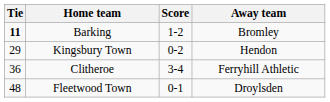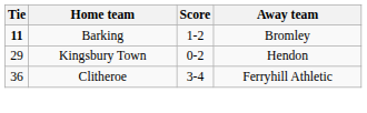- row: 48 | Fleetwood Town | 0-1 | Droylsden
